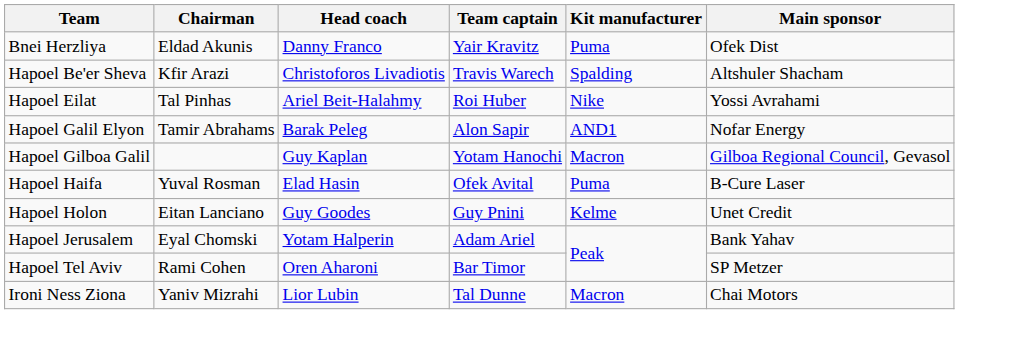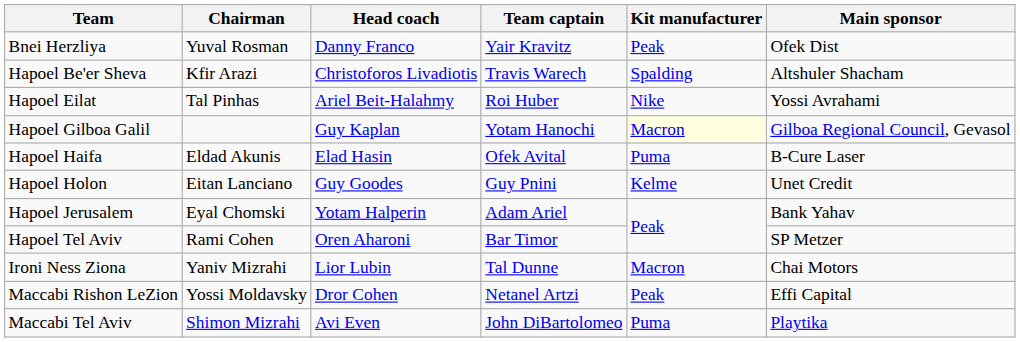Bnei Herzliya | Chairman: Eldad Akunis -> Yuval Rosman
Bnei Herzliya | Kit manufacturer: Puma -> Peak
- row: Hapoel Galil Elyon | Tamir Abrahams | Barak Peleg | Alon Sapir | AND1 | Nofar Energy
Hapoel Gilboa Galil | Kit manufacturer: no background -> lightyellow background
Hapoel Haifa | Chairman: Yuval Rosman -> Eldad Akunis
+ row: Maccabi Rishon LeZion | Yossi Moldavsky | Dror Cohen | Netanel Artzi | Peak | Effi Capital
+ row: Maccabi Tel Aviv | Shimon Mizrahi | Avi Even | John DiBartolomeo | Puma | Playtika
